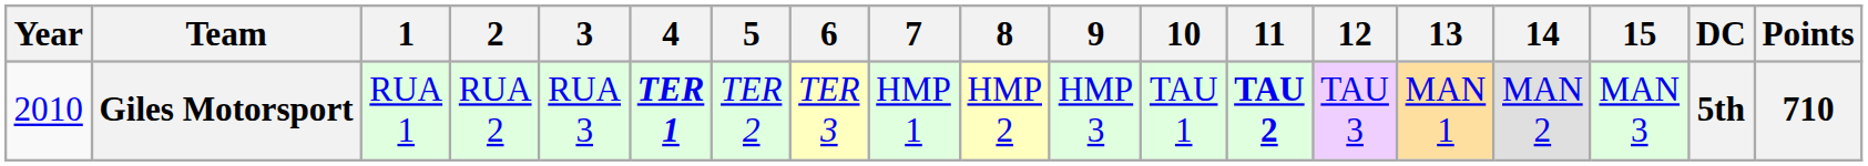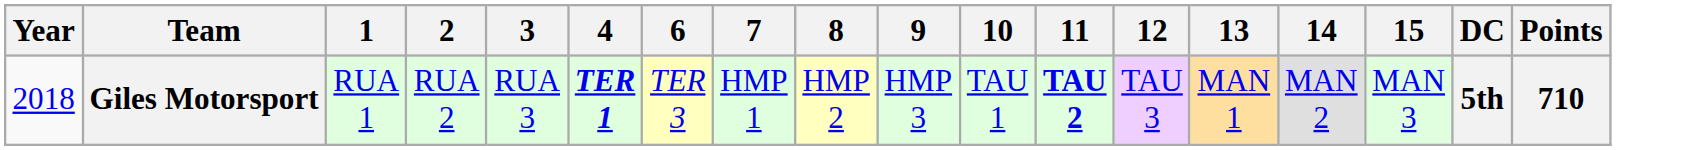- column: 5 | TER 2
Giles Motorsport | Year: 2010 -> 2018
